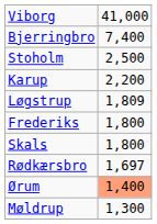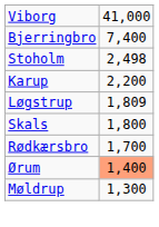Stoholm | column 2: 2,500 -> 2,498
- row: Frederiks | 1,800
Rødkærsbro | column 2: 1,697 -> 1,700
